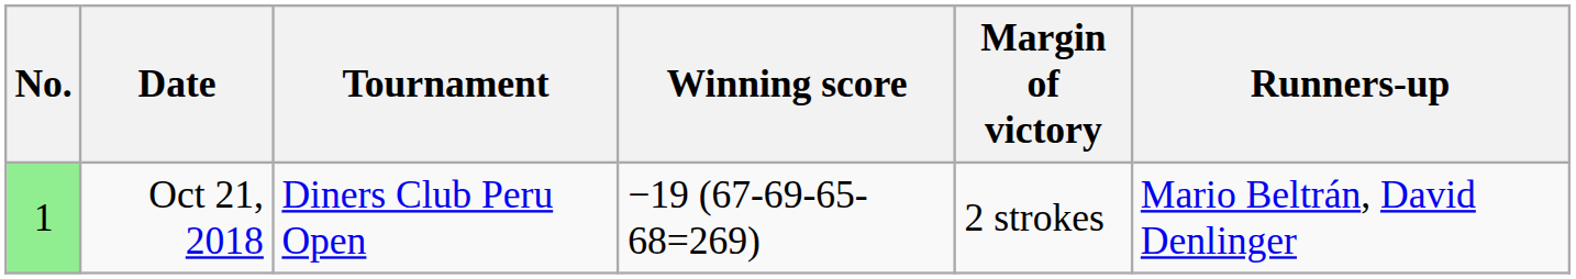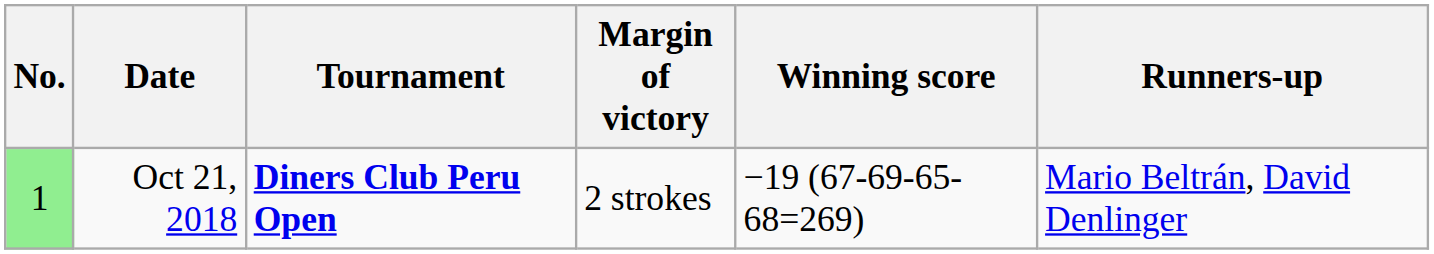columns swapped: Winning score <-> Margin of victory
Oct 21, 2018 | Tournament: normal -> bold
